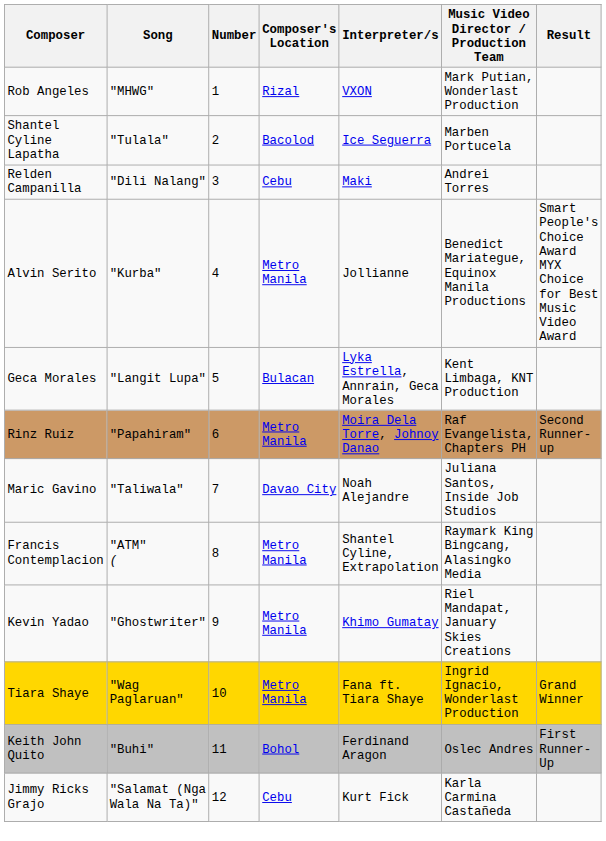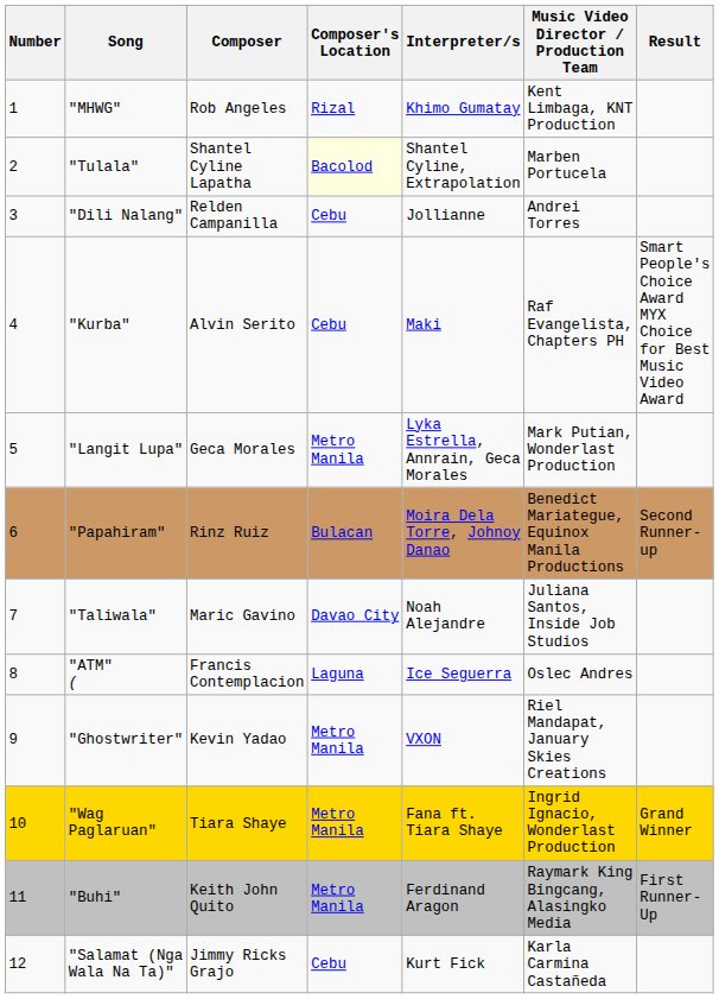columns swapped: Number <-> Composer
"MHWG" | Interpreter/s: VXON -> Khimo Gumatay
"MHWG" | Music Video Director / Production Team: Mark Putian, Wonderlast Production -> Kent Limbaga, KNT Production
"Tulala" | Composer's Location: no background -> lightyellow background
"Tulala" | Interpreter/s: Ice Seguerra -> Shantel Cyline, Extrapolation
"Dili Nalang" | Interpreter/s: Maki -> Jollianne
"Kurba" | Composer's Location: Metro Manila -> Cebu
"Kurba" | Interpreter/s: Jollianne -> Maki
"Kurba" | Music Video Director / Production Team: Benedict Mariategue, Equinox Manila Productions -> Raf Evangelista, Chapters PH
"Langit Lupa" | Composer's Location: Bulacan -> Metro Manila
"Langit Lupa" | Music Video Director / Production Team: Kent Limbaga, KNT Production -> Mark Putian, Wonderlast Production
"Papahiram" | Composer's Location: Metro Manila -> Bulacan
"Papahiram" | Music Video Director / Production Team: Raf Evangelista, Chapters PH -> Benedict Mariategue, Equinox Manila Productions
"ATM" ( | Composer's Location: Metro Manila -> Laguna
"ATM" ( | Interpreter/s: Shantel Cyline, Extrapolation -> Ice Seguerra
"ATM" ( | Music Video Director / Production Team: Raymark King Bingcang, Alasingko Media -> Oslec Andres
"Ghostwriter" | Interpreter/s: Khimo Gumatay -> VXON
"Buhi" | Composer's Location: Bohol -> Metro Manila
"Buhi" | Music Video Director / Production Team: Oslec Andres -> Raymark King Bingcang, Alasingko Media
